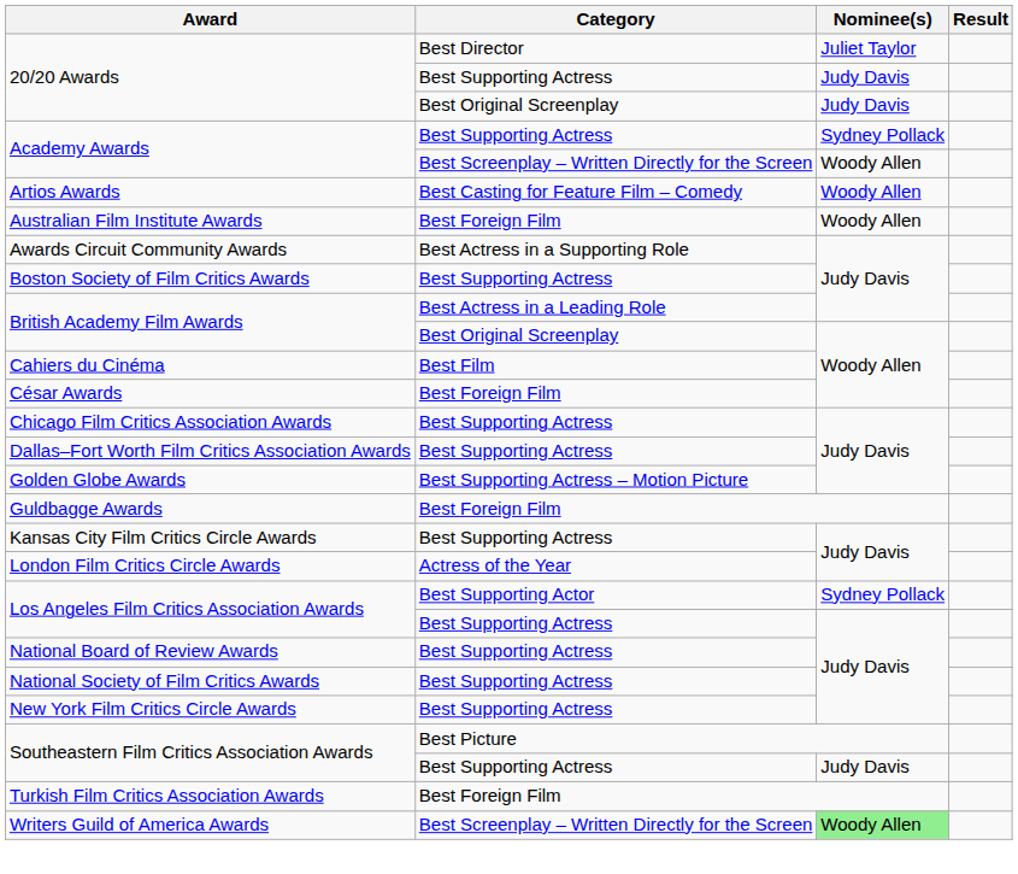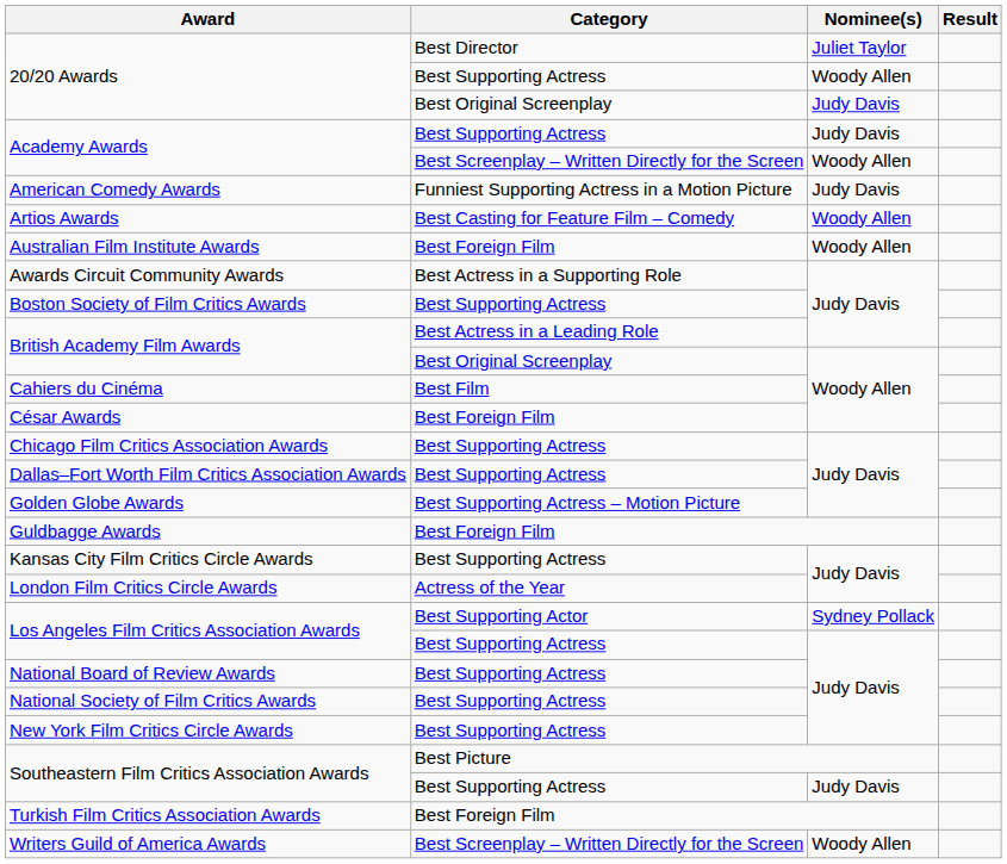20/20 Awards / Best Supporting Actress | Nominee(s): Judy Davis -> Woody Allen
Academy Awards / Best Supporting Actress | Nominee(s): Sydney Pollack -> Judy Davis
+ row: American Comedy Awards | Funniest Supporting Actress in a Motion Picture | Judy Davis
Writers Guild of America Awards | Nominee(s): lightgreen background -> no background
